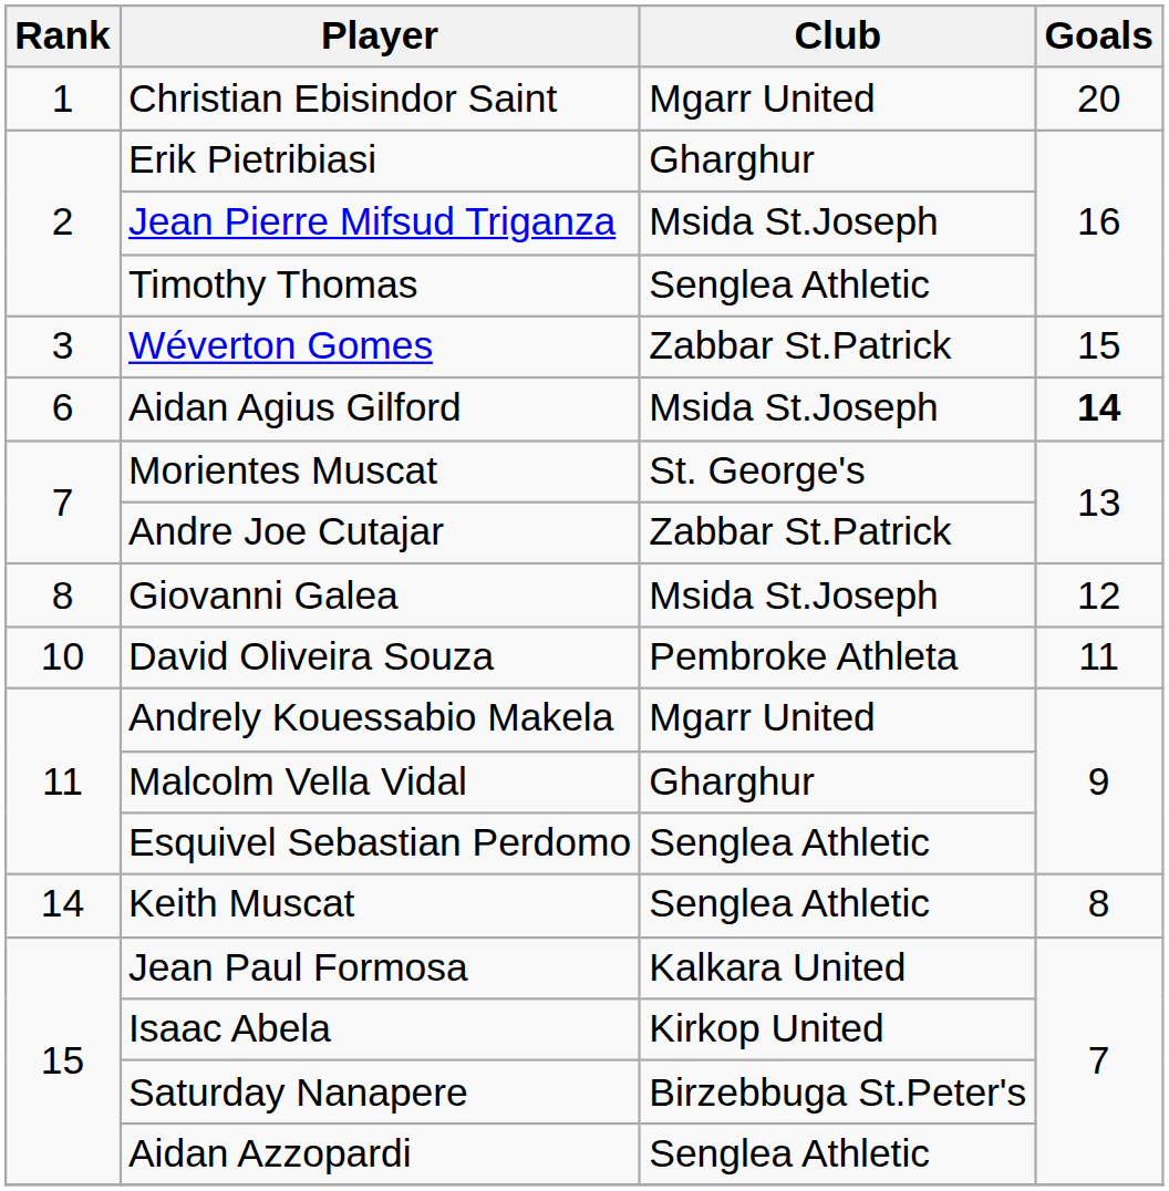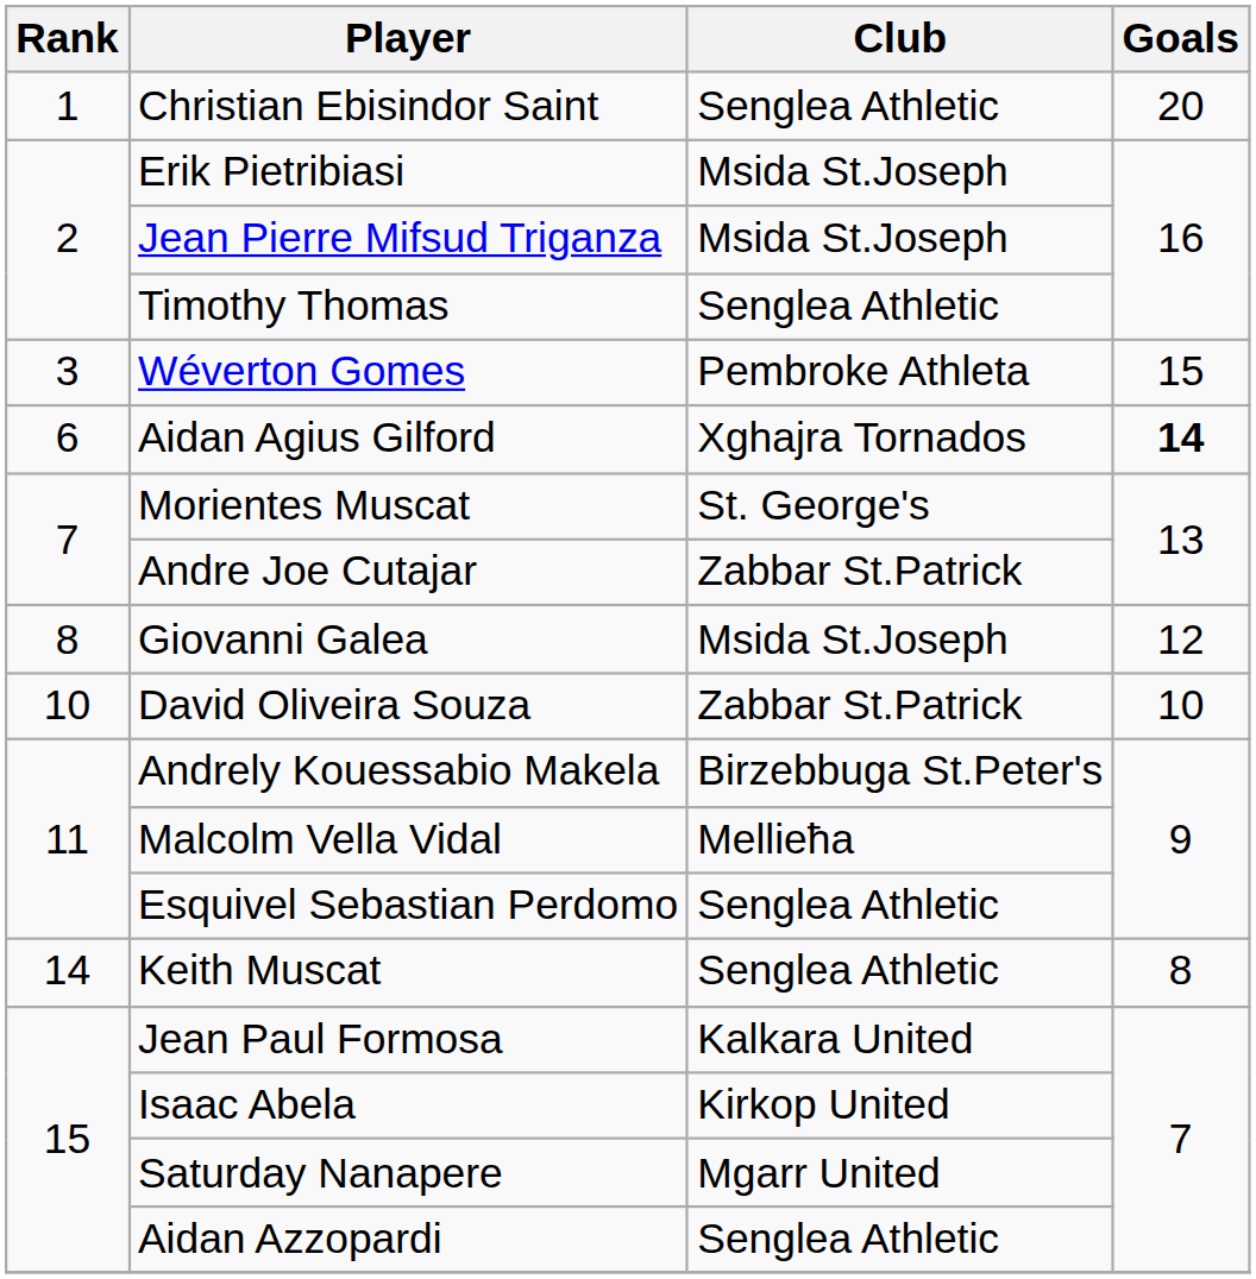Christian Ebisindor Saint | Club: Mgarr United -> Senglea Athletic
Erik Pietribiasi | Club: Gharghur -> Msida St.Joseph
Wéverton Gomes | Club: Zabbar St.Patrick -> Pembroke Athleta
Aidan Agius Gilford | Club: Msida St.Joseph -> Xghajra Tornados
David Oliveira Souza | Club: Pembroke Athleta -> Zabbar St.Patrick
David Oliveira Souza | Goals: 11 -> 10
Andrely Kouessabio Makela | Club: Mgarr United -> Birzebbuga St.Peter's
Malcolm Vella Vidal | Club: Gharghur -> Mellieħa
Saturday Nanapere | Club: Birzebbuga St.Peter's -> Mgarr United
